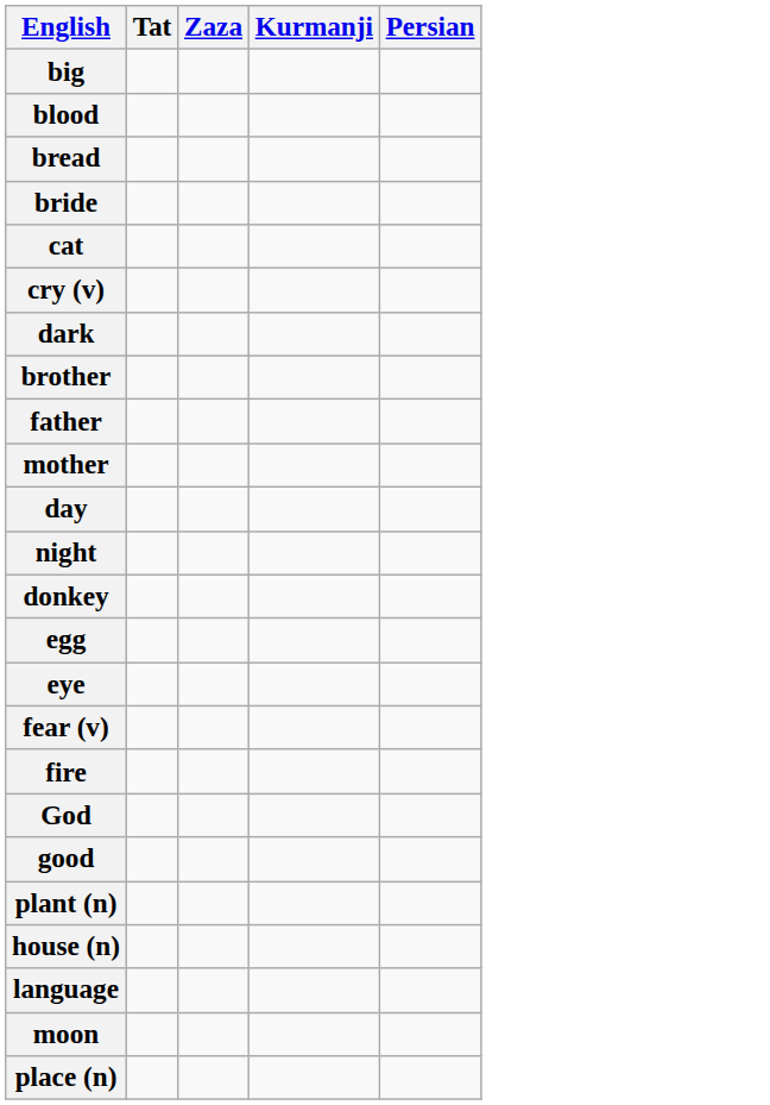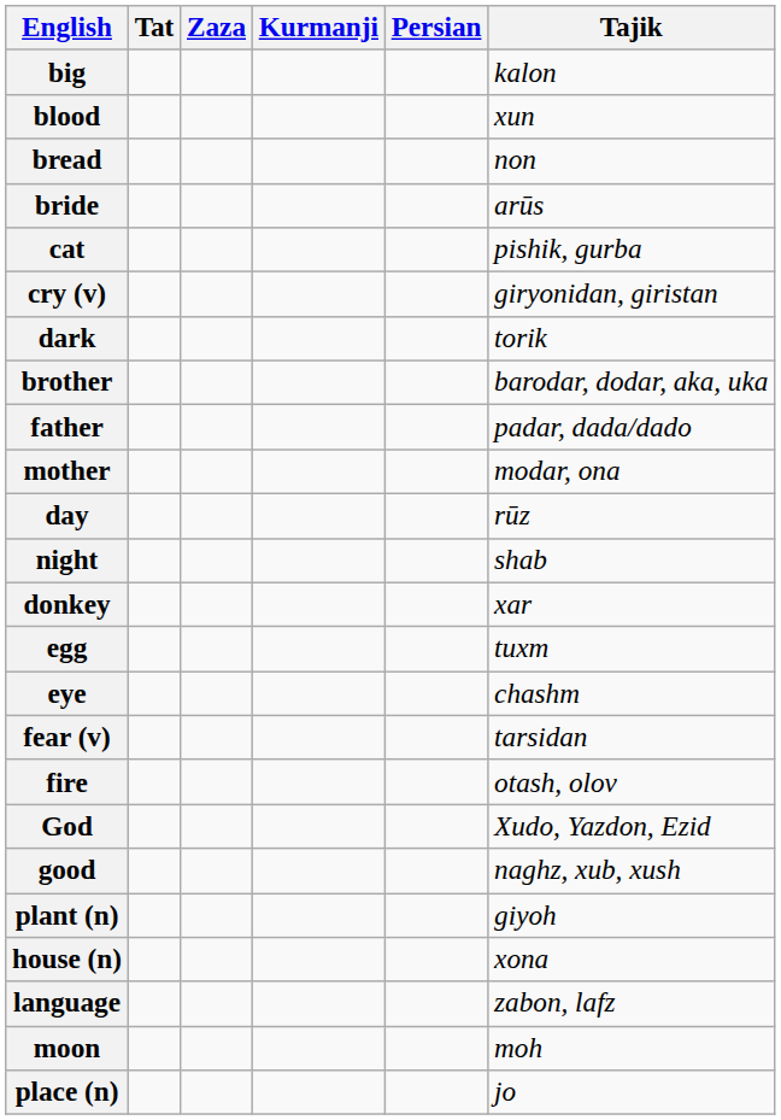+ column: Tajik | kalon | xun | non | arūs | pishik, gurba | giryonidan, giristan | torik | barodar, dodar, aka, uka | padar, dada/dado | modar, ona | rūz | shab | xar | tuxm | chashm | tarsidan | otash, olov | Xudo, Yazdon, Ezid | naghz, xub, xush | giyoh | xona | zabon, lafz | moh | jo
